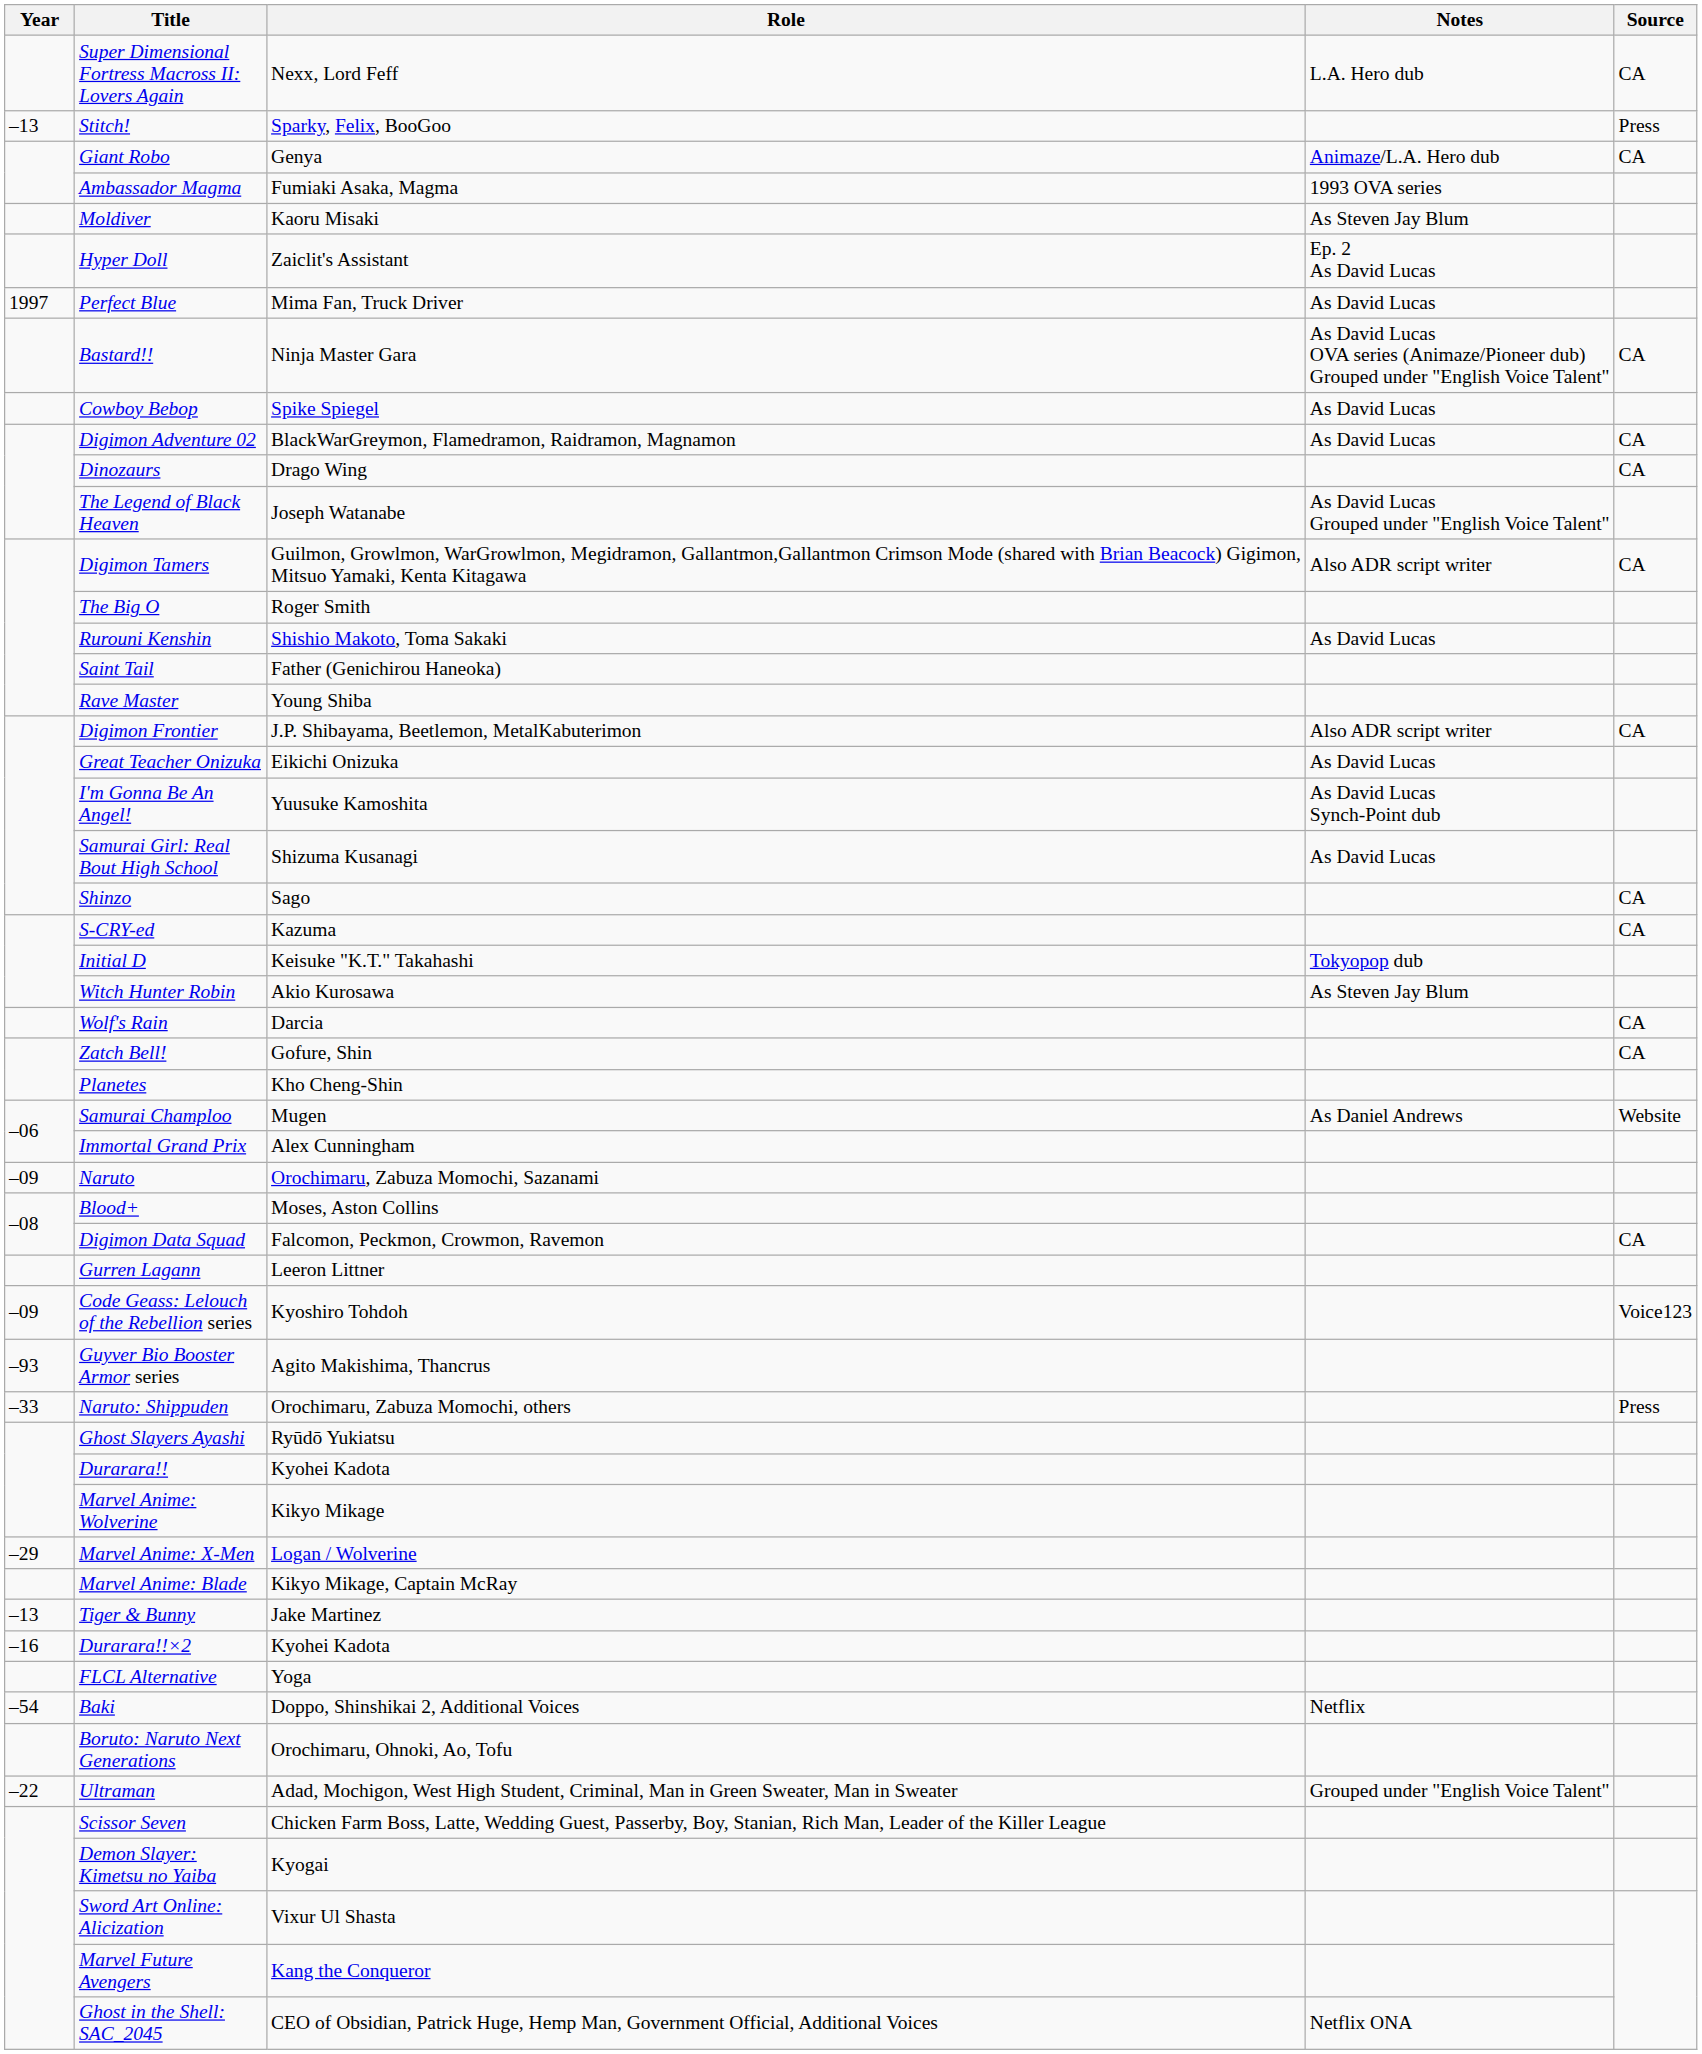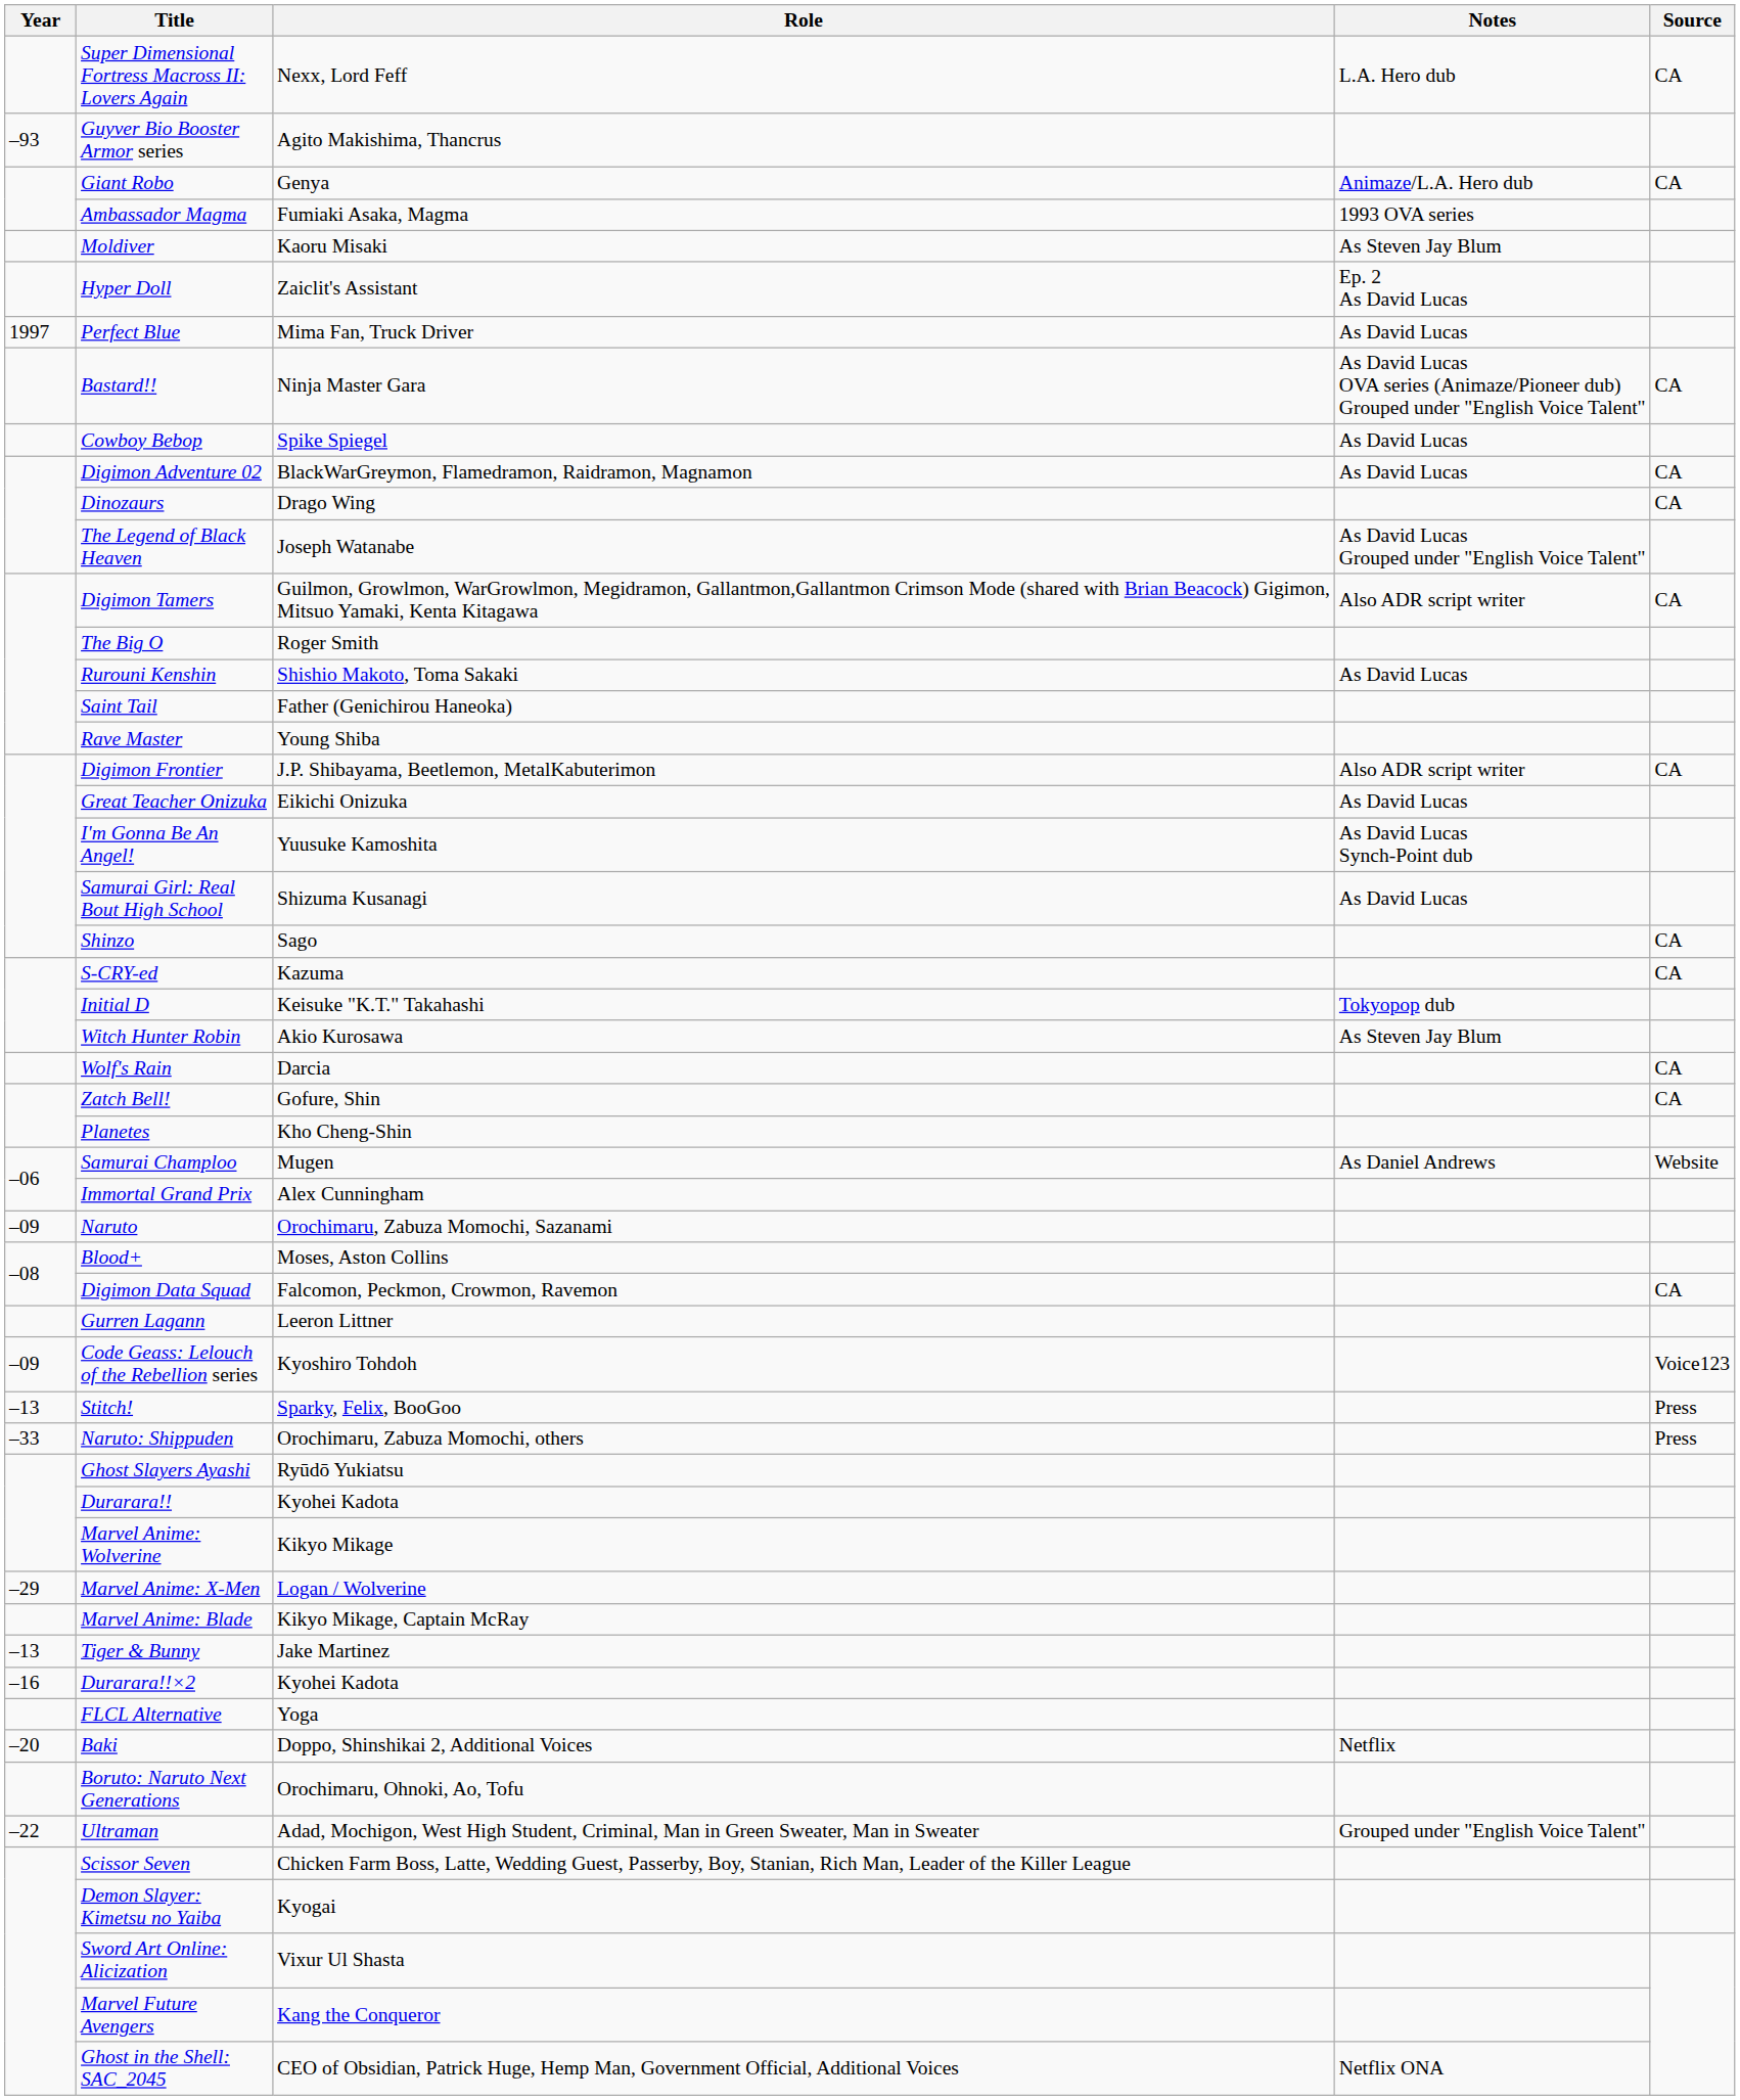rows swapped: Guyver Bio Booster Armor series <-> Stitch!
Baki | Year: –54 -> –20
